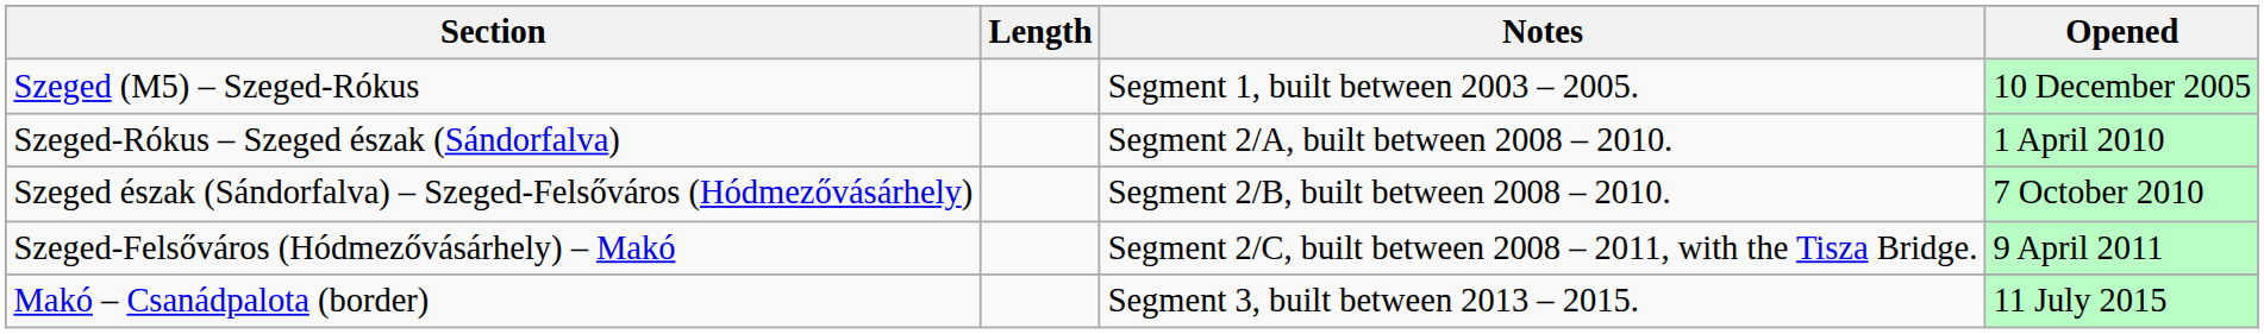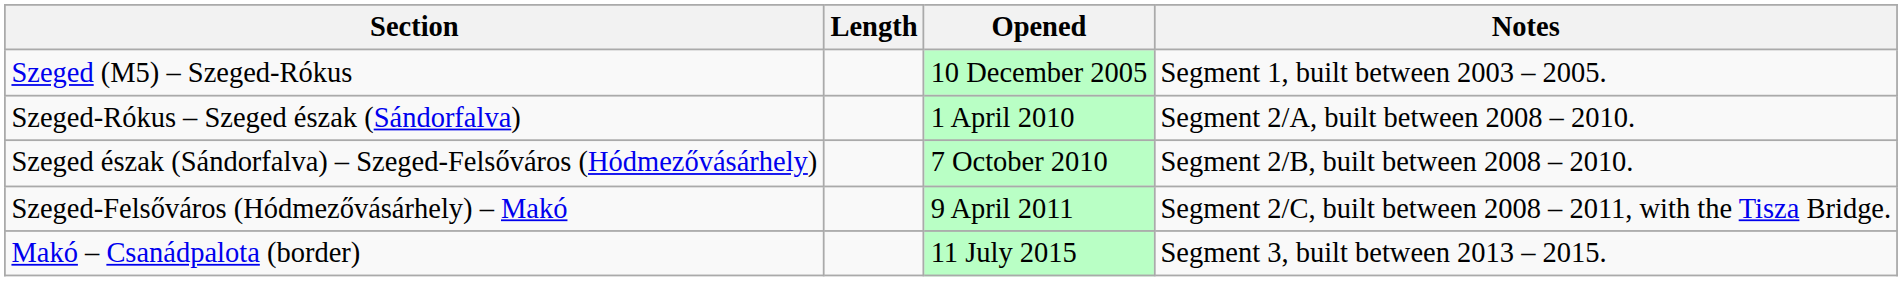columns swapped: Opened <-> Notes
